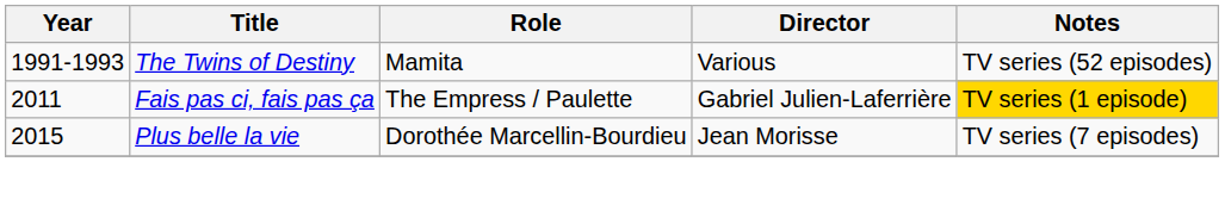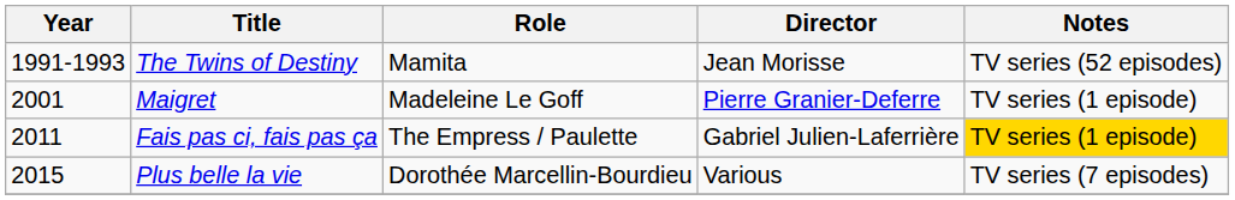The Twins of Destiny | Director: Various -> Jean Morisse
+ row: 2001 | Maigret | Madeleine Le Goff | Pierre Granier-Deferre | TV series (1 episode)
Plus belle la vie | Director: Jean Morisse -> Various
